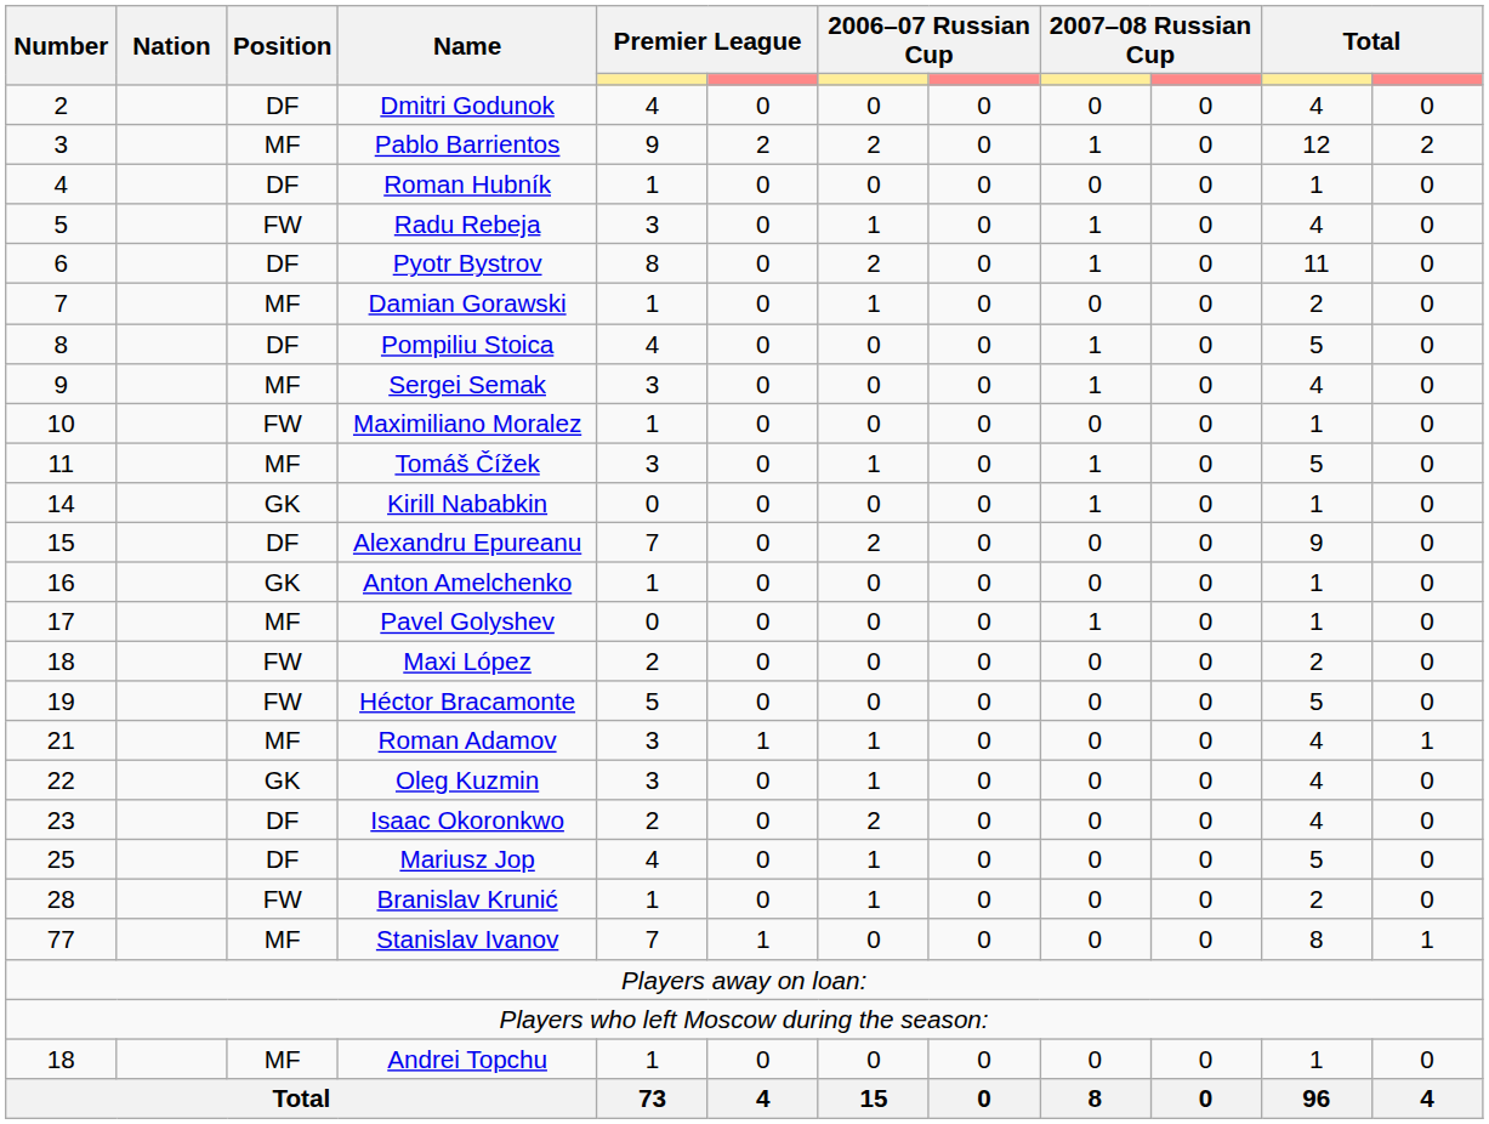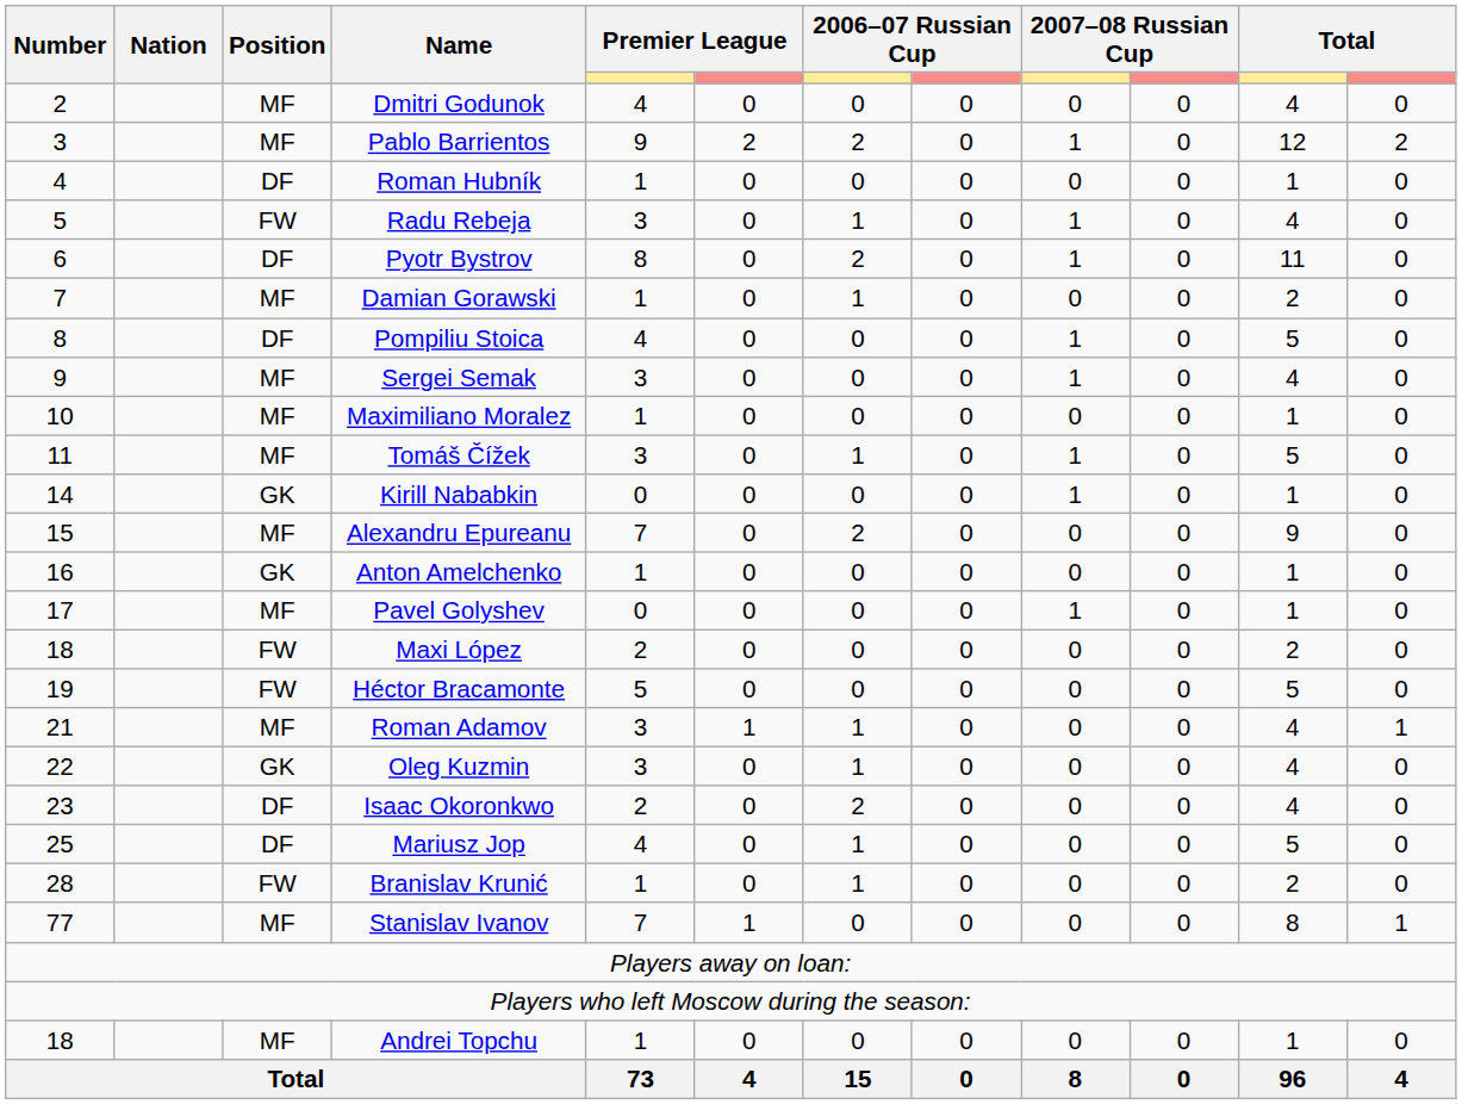Dmitri Godunok | Position: DF -> MF
Maximiliano Moralez | Position: FW -> MF
Alexandru Epureanu | Position: DF -> MF
